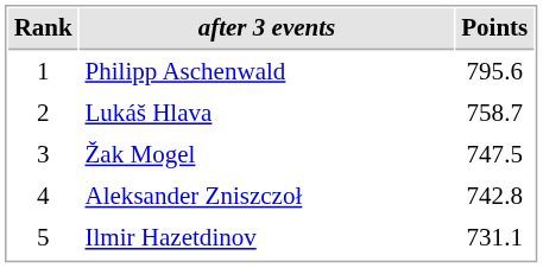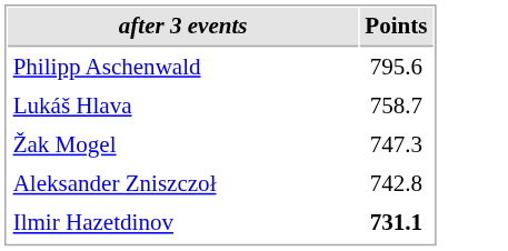- column: Rank | 1 | 2 | 3 | 4 | 5
Žak Mogel | Points: 747.5 -> 747.3
Ilmir Hazetdinov | Points: normal -> bold
